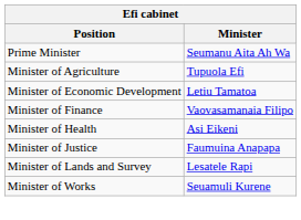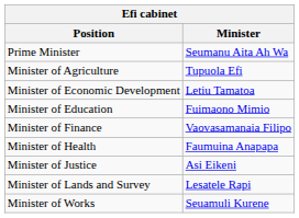+ row: Minister of Education | Fuimaono Mimio
Minister of Health | Minister: Asi Eikeni -> Faumuina Anapapa
Minister of Justice | Minister: Faumuina Anapapa -> Asi Eikeni
